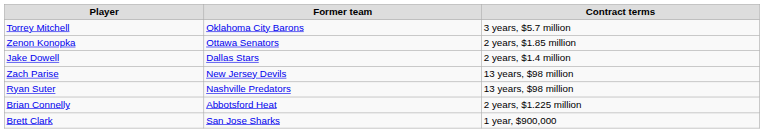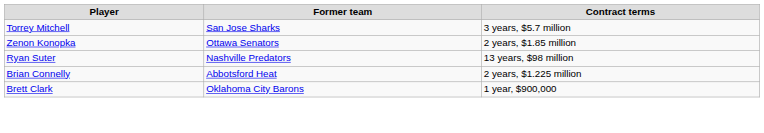Torrey Mitchell | Former team: Oklahoma City Barons -> San Jose Sharks
- row: Jake Dowell | Dallas Stars | 2 years, $1.4 million
- row: Zach Parise | New Jersey Devils | 13 years, $98 million
Brett Clark | Former team: San Jose Sharks -> Oklahoma City Barons
